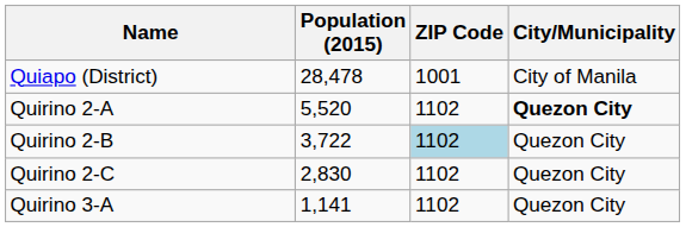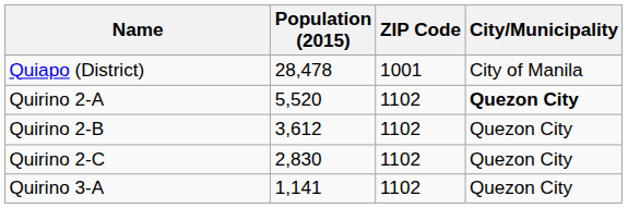Quirino 2-B | Population (2015): 3,722 -> 3,612
Quirino 2-B | ZIP Code: lightblue background -> no background
